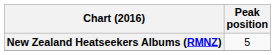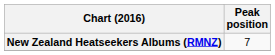New Zealand Heatseekers Albums (RMNZ) | Peak position: 5 -> 7
